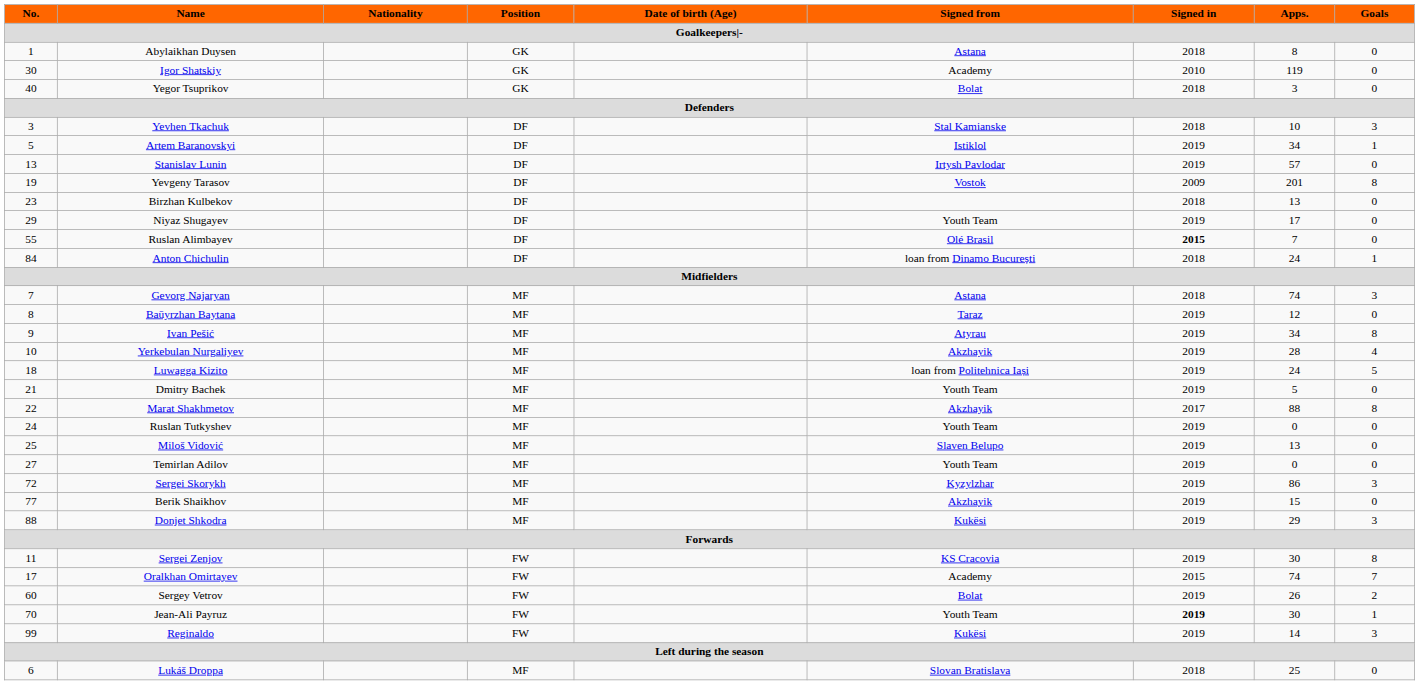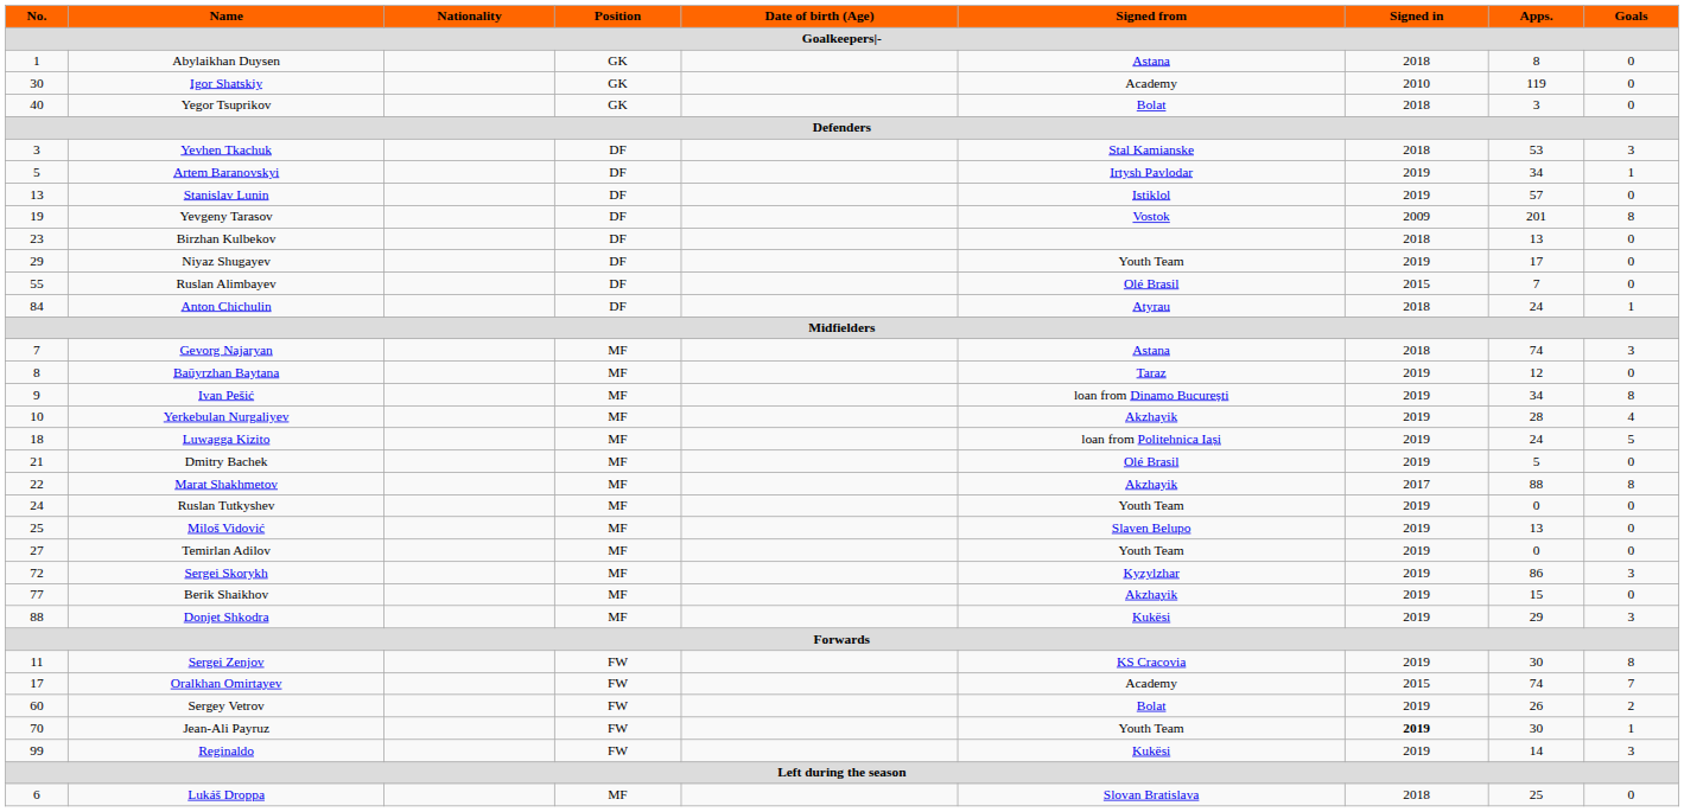Yevhen Tkachuk | Apps.: 10 -> 53
Artem Baranovskyi | Signed from: Istiklol -> Irtysh Pavlodar
Stanislav Lunin | Signed from: Irtysh Pavlodar -> Istiklol
Ruslan Alimbayev | Signed in: bold -> normal
Anton Chichulin | Signed from: loan from Dinamo București -> Atyrau
Ivan Pešić | Signed from: Atyrau -> loan from Dinamo București
Dmitry Bachek | Signed from: Youth Team -> Olé Brasil
